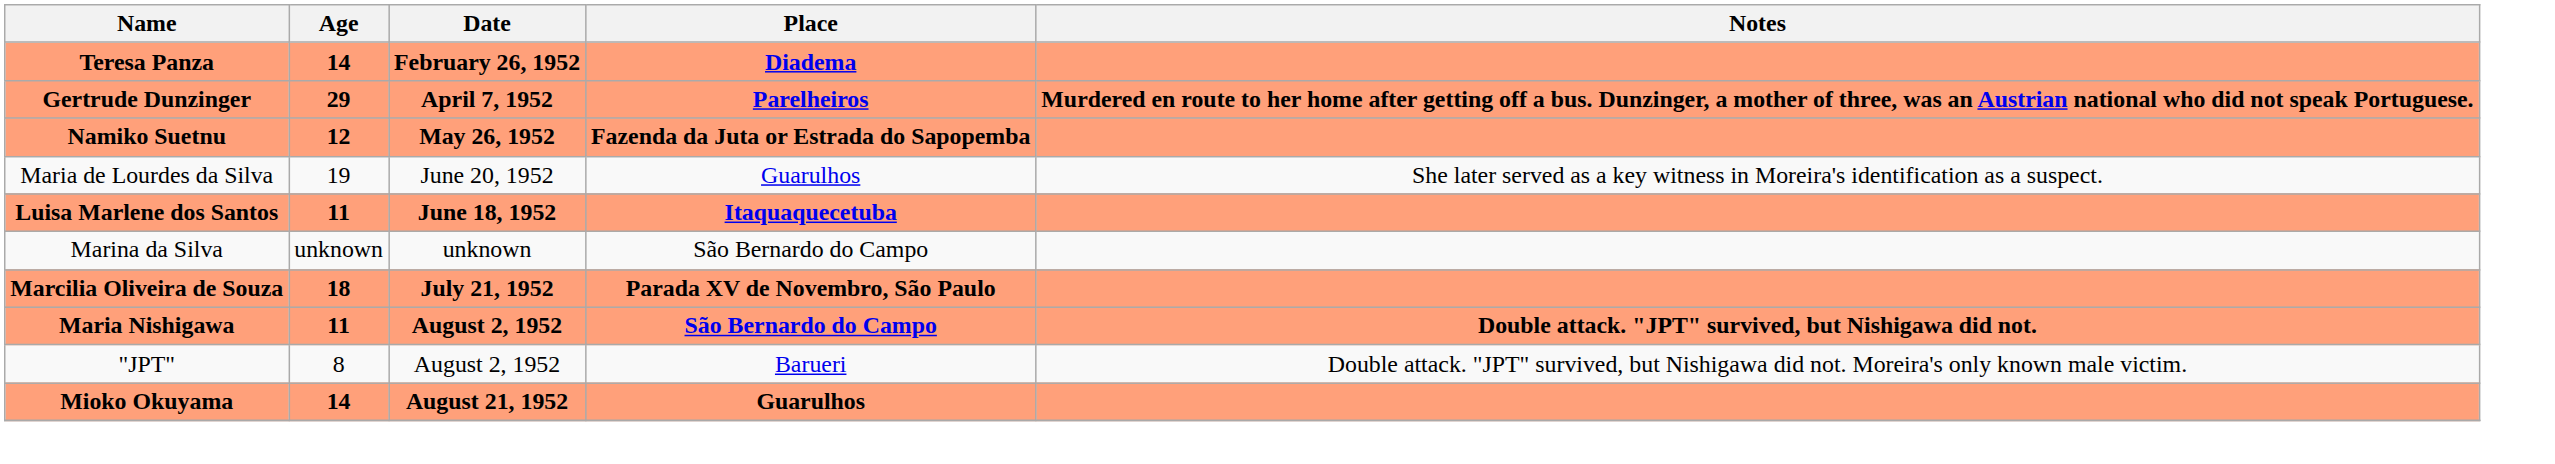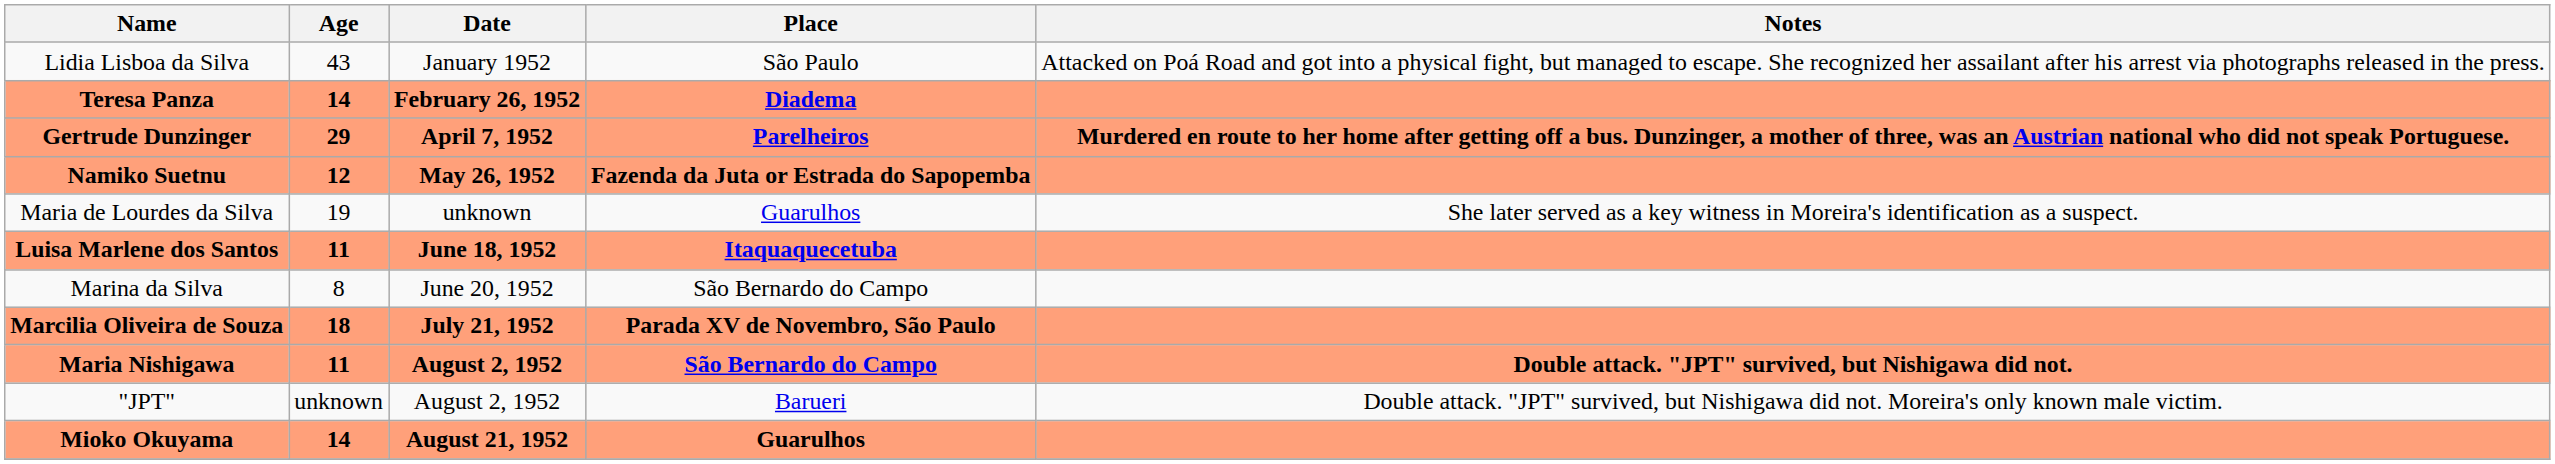+ row: Lidia Lisboa da Silva | 43 | January 1952 | São Paulo | Attacked on Poá Road and got into a physical fight, but managed to escape. She recognized her assailant after his arrest via photographs released in the press.
Maria de Lourdes da Silva | Date: June 20, 1952 -> unknown
Marina da Silva | Age: unknown -> 8
Marina da Silva | Date: unknown -> June 20, 1952
"JPT" | Age: 8 -> unknown
